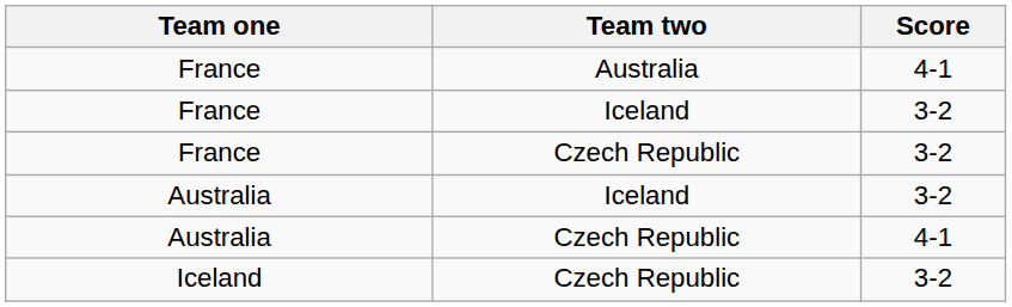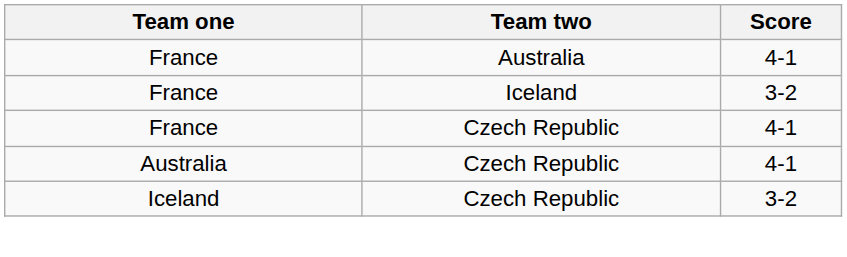France / Czech Republic | Score: 3-2 -> 4-1
- row: Australia | Iceland | 3-2
